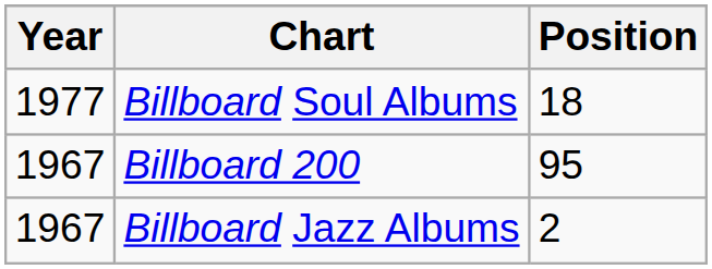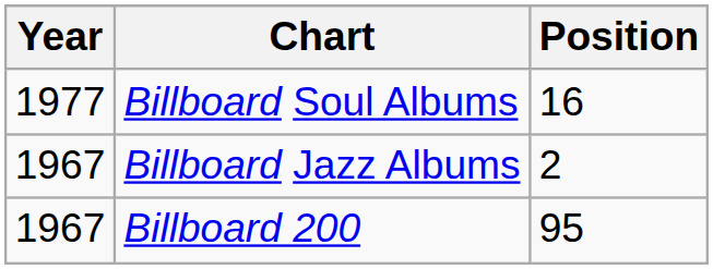Billboard Soul Albums | Position: 18 -> 16
rows swapped: Billboard Jazz Albums <-> Billboard 200
